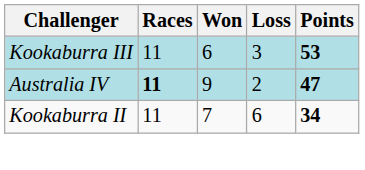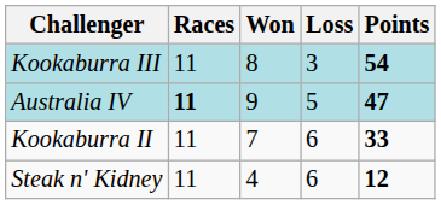Kookaburra III | Won: 6 -> 8
Kookaburra III | Points: 53 -> 54
Australia IV | Loss: 2 -> 5
Kookaburra II | Points: 34 -> 33
+ row: Steak n' Kidney | 11 | 4 | 6 | 12
